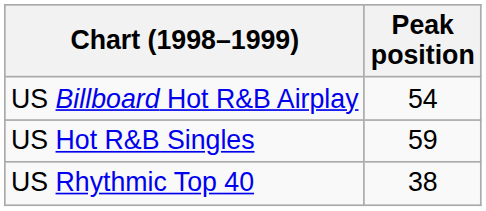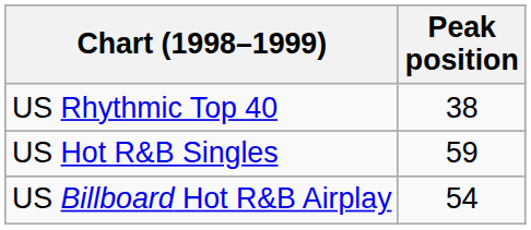rows swapped: US Billboard Hot R&B Airplay <-> US Rhythmic Top 40
